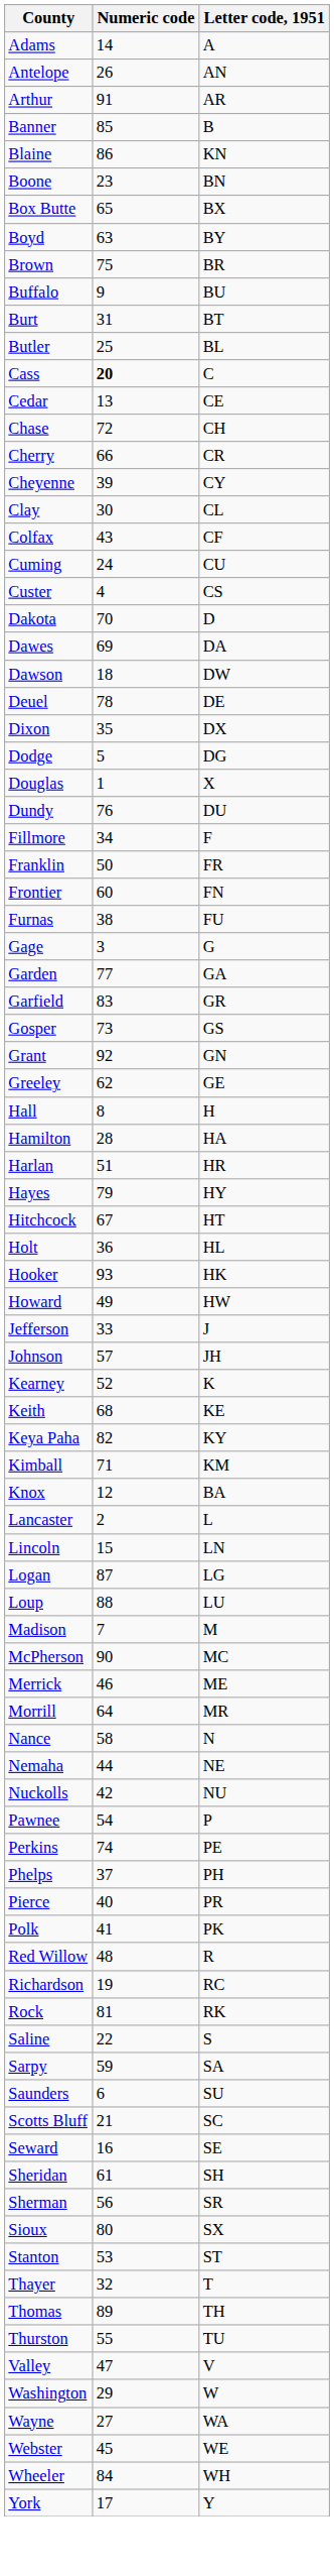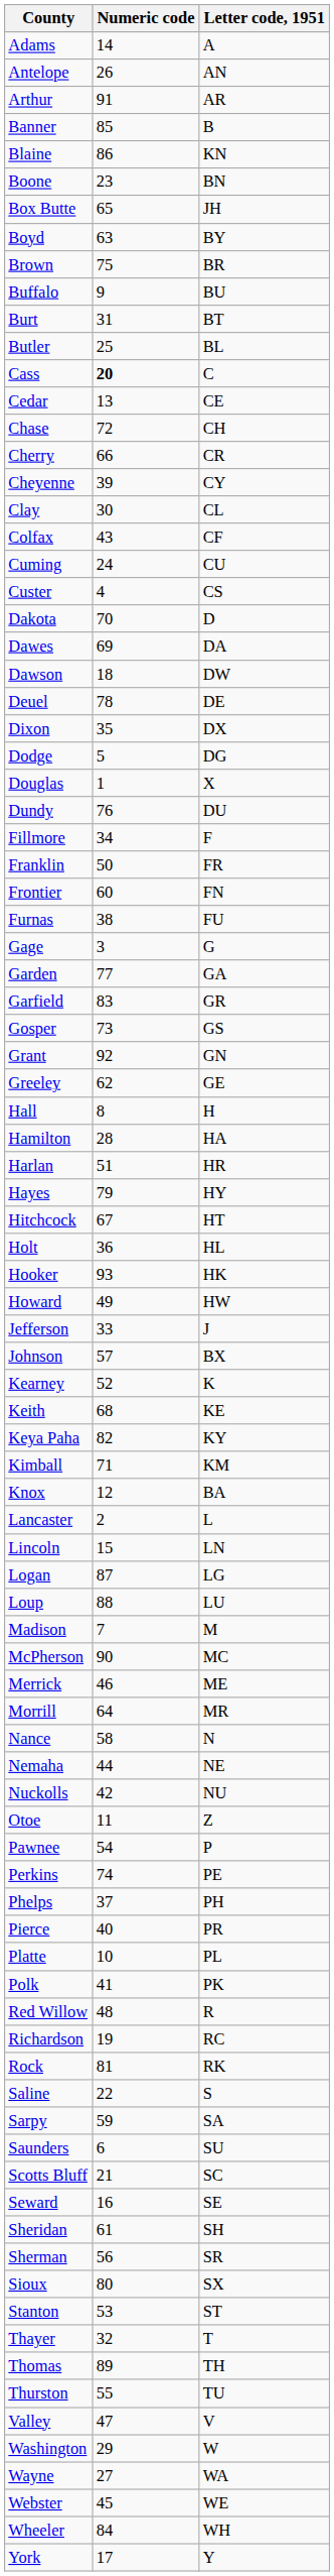Box Butte | Letter code, 1951: BX -> JH
Johnson | Letter code, 1951: JH -> BX
+ row: Otoe | 11 | Z
+ row: Platte | 10 | PL
